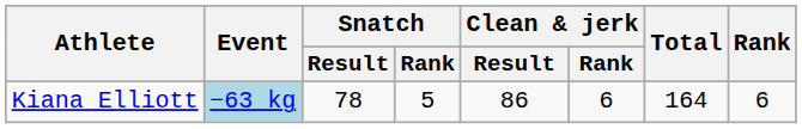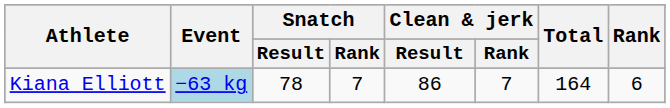Kiana Elliott | Snatch / Rank: 5 -> 7
Kiana Elliott | Clean & jerk / Rank: 6 -> 7
